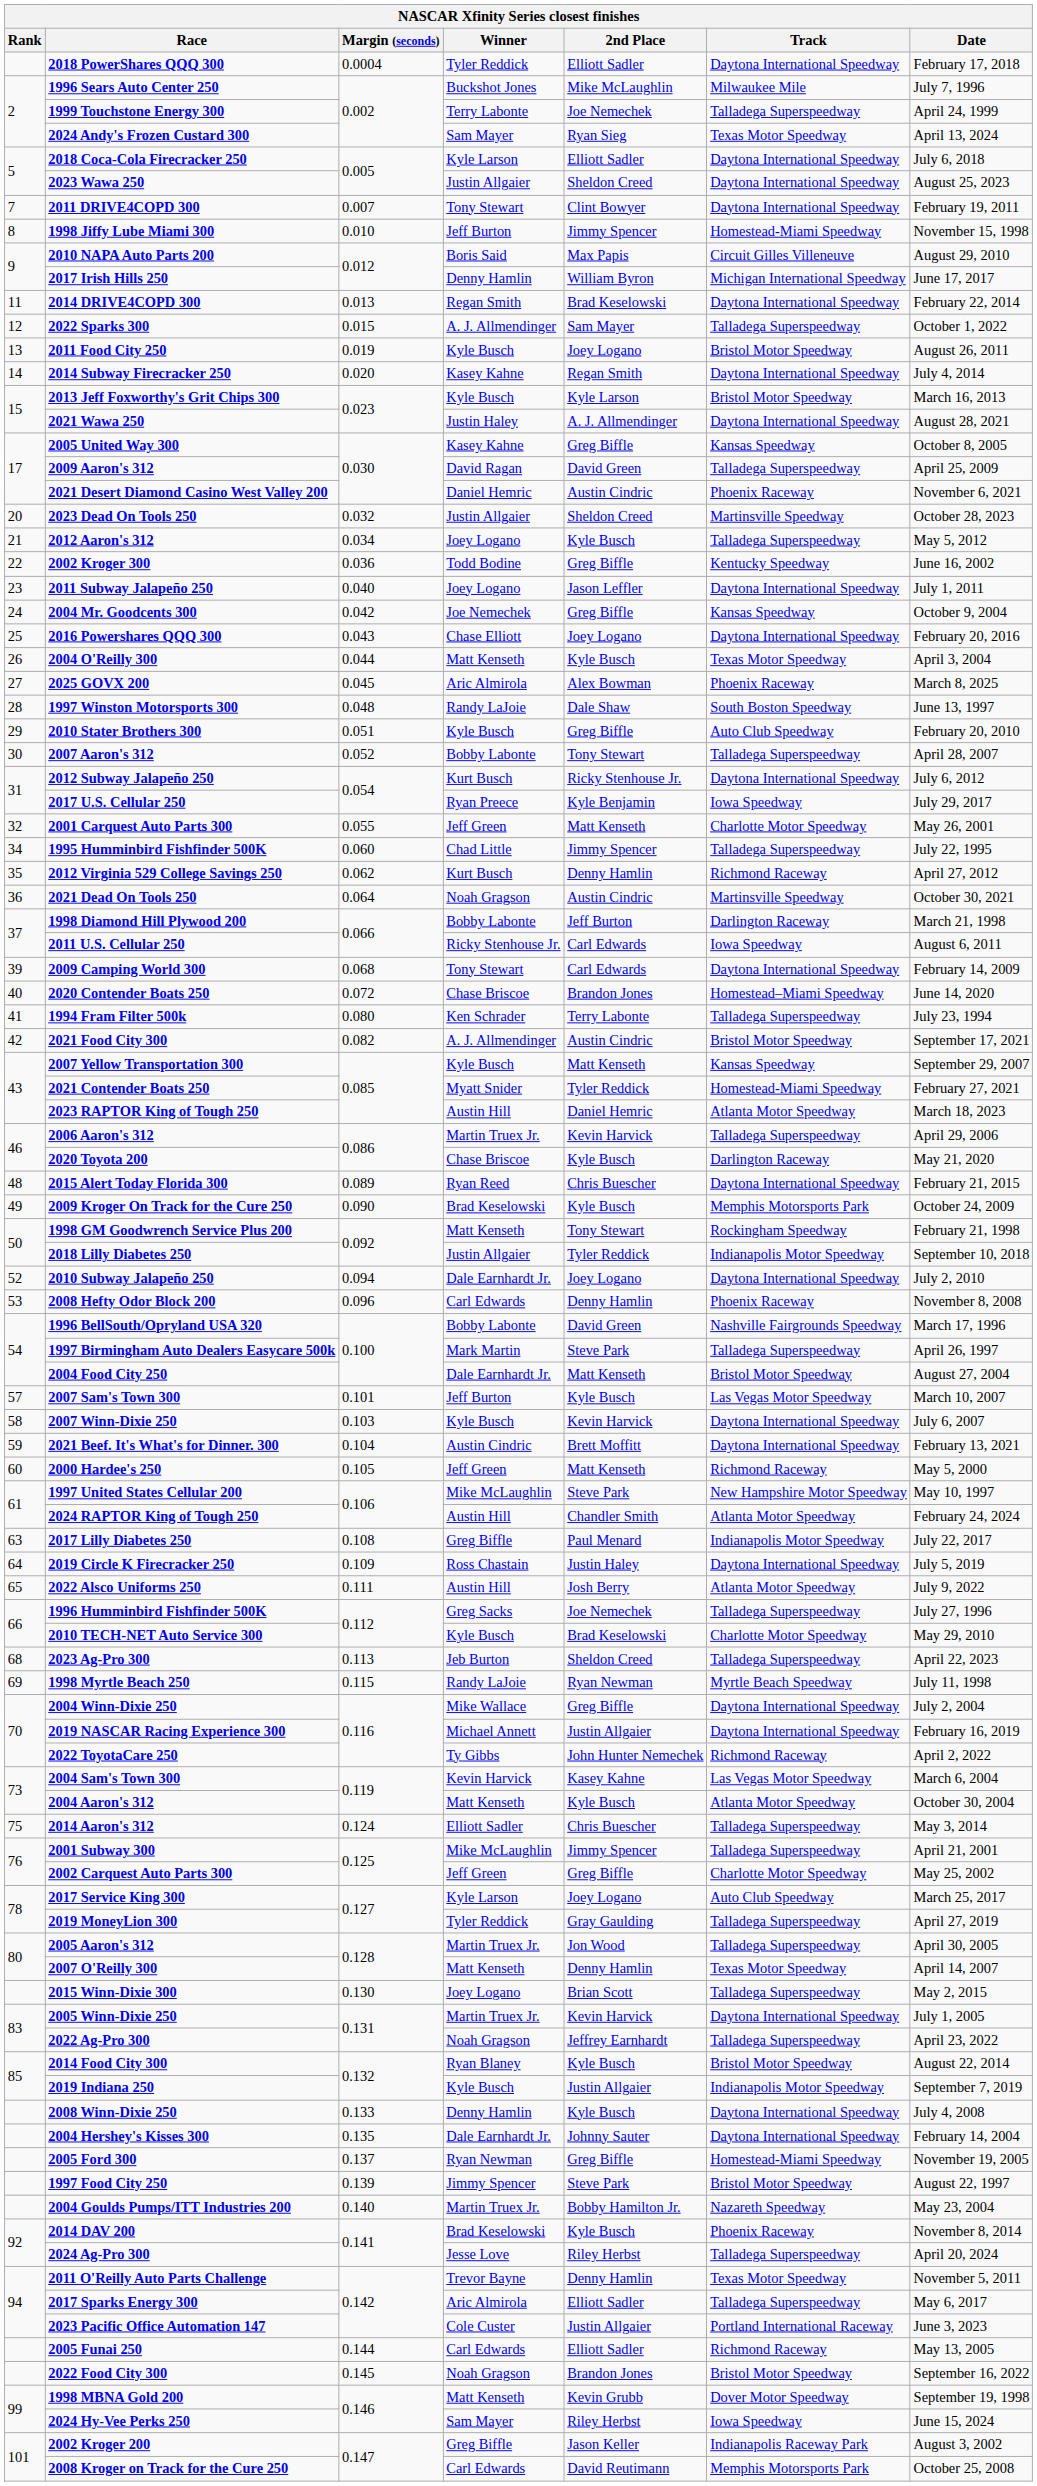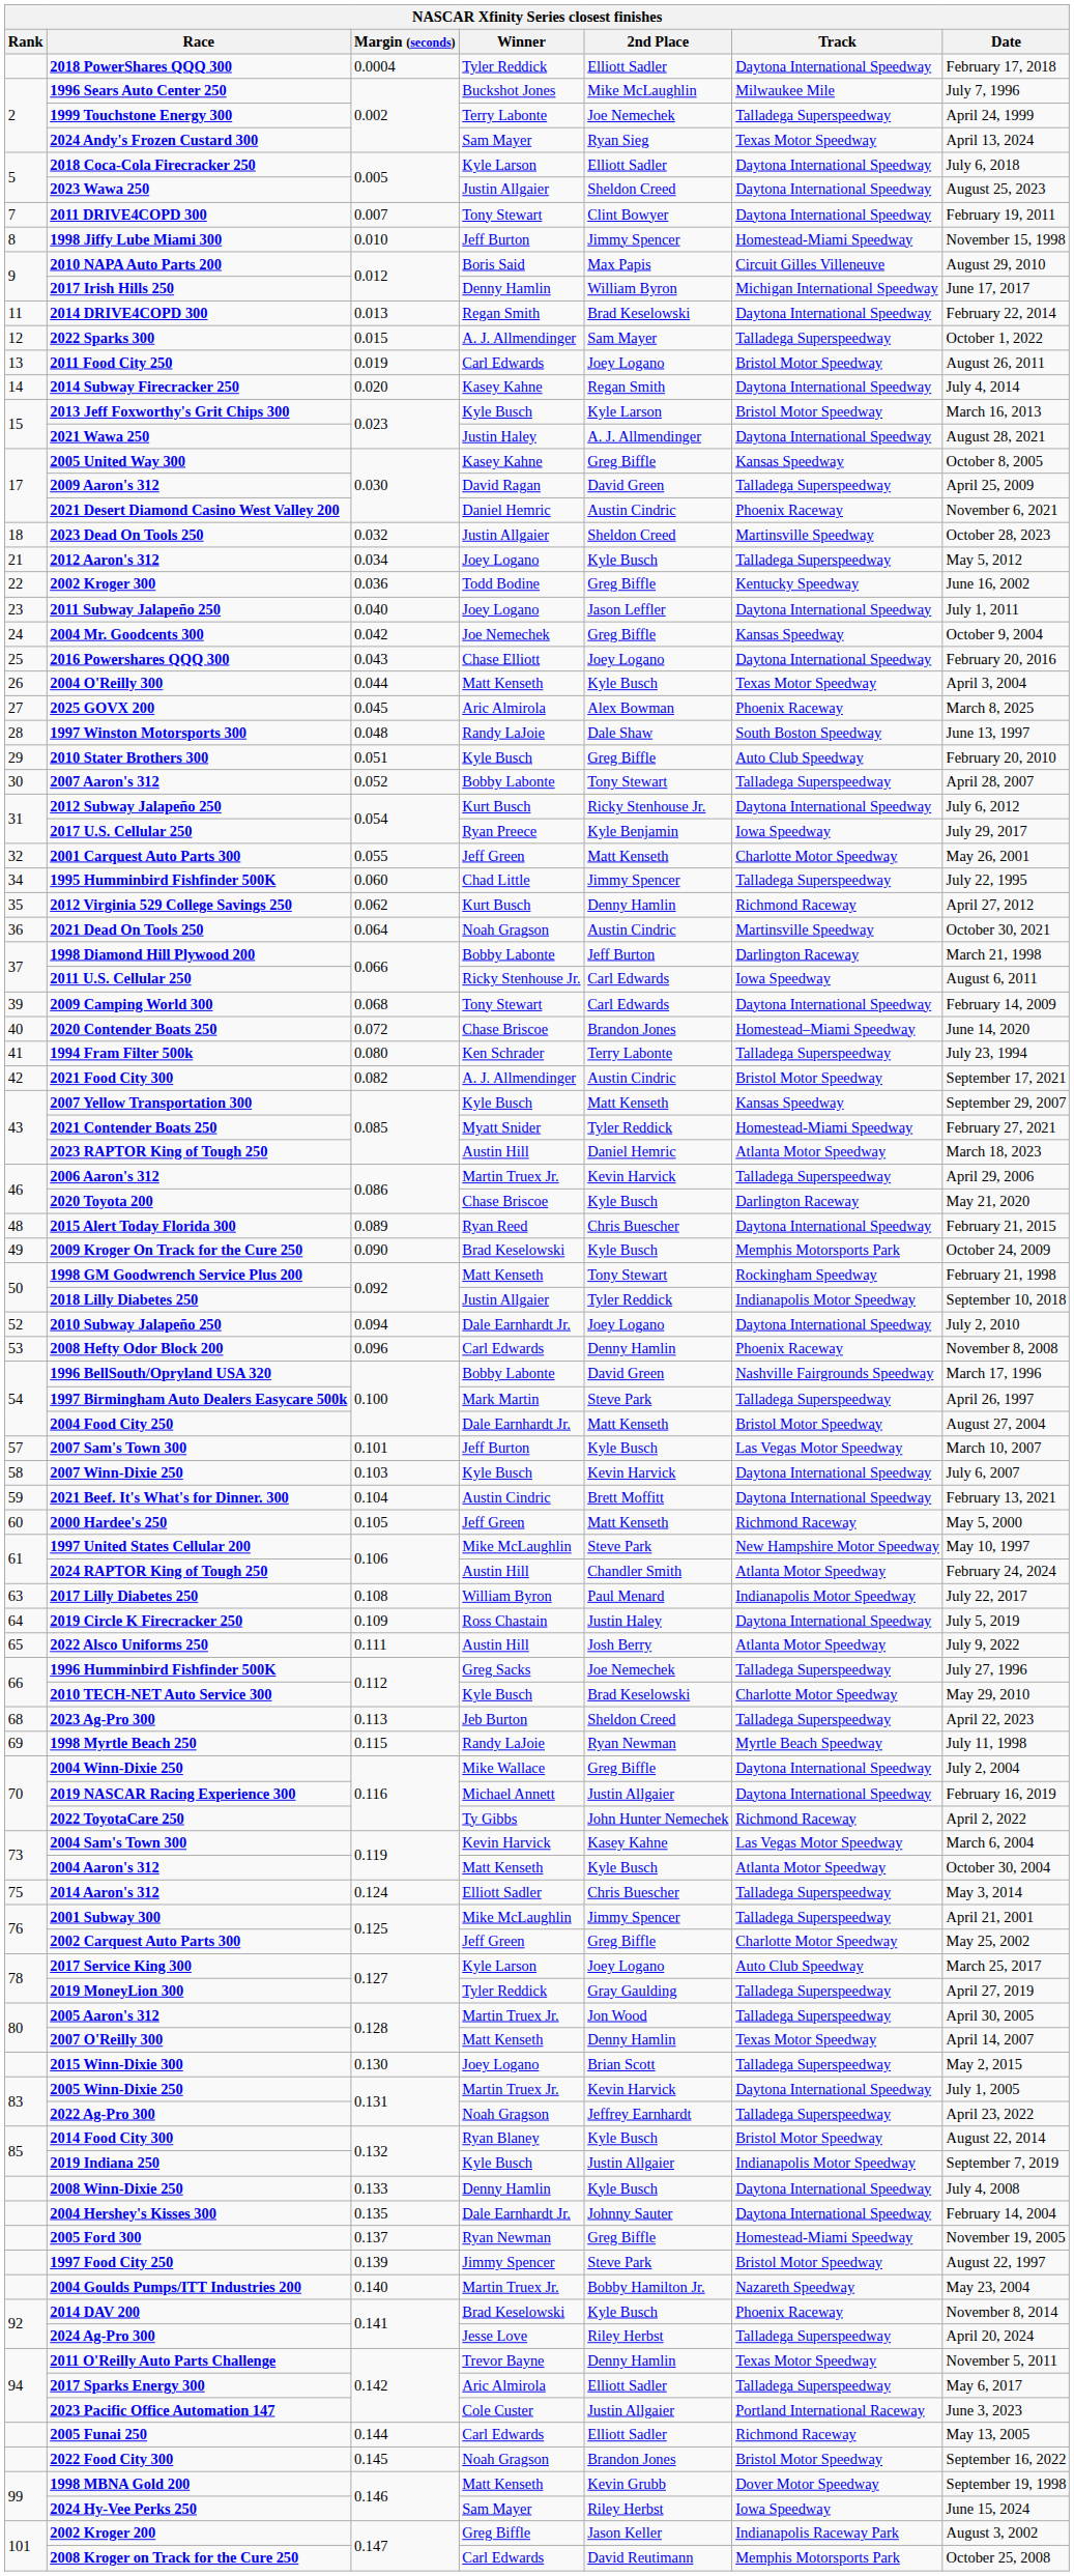2011 Food City 250 | Winner: Kyle Busch -> Carl Edwards
2023 Dead On Tools 250 | Rank: 20 -> 18
2017 Lilly Diabetes 250 | Winner: Greg Biffle -> William Byron
